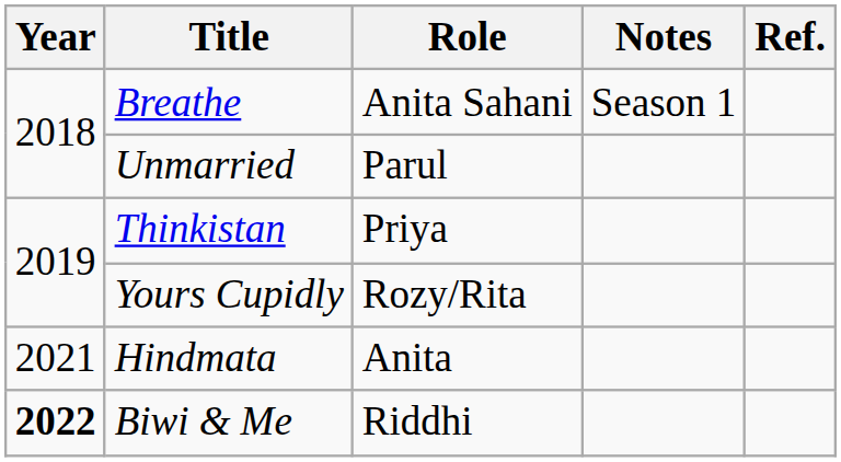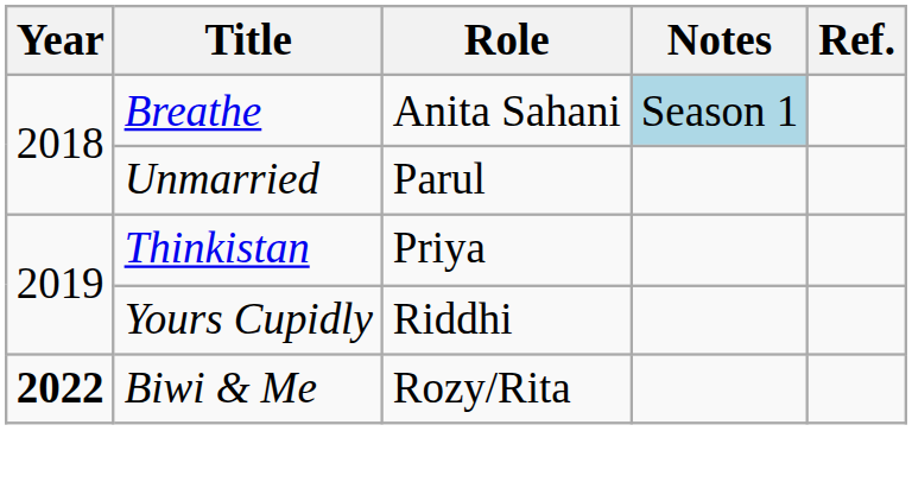Breathe | Notes: no background -> lightblue background
Yours Cupidly | Role: Rozy/Rita -> Riddhi
- row: 2021 | Hindmata | Anita
Biwi & Me | Role: Riddhi -> Rozy/Rita
